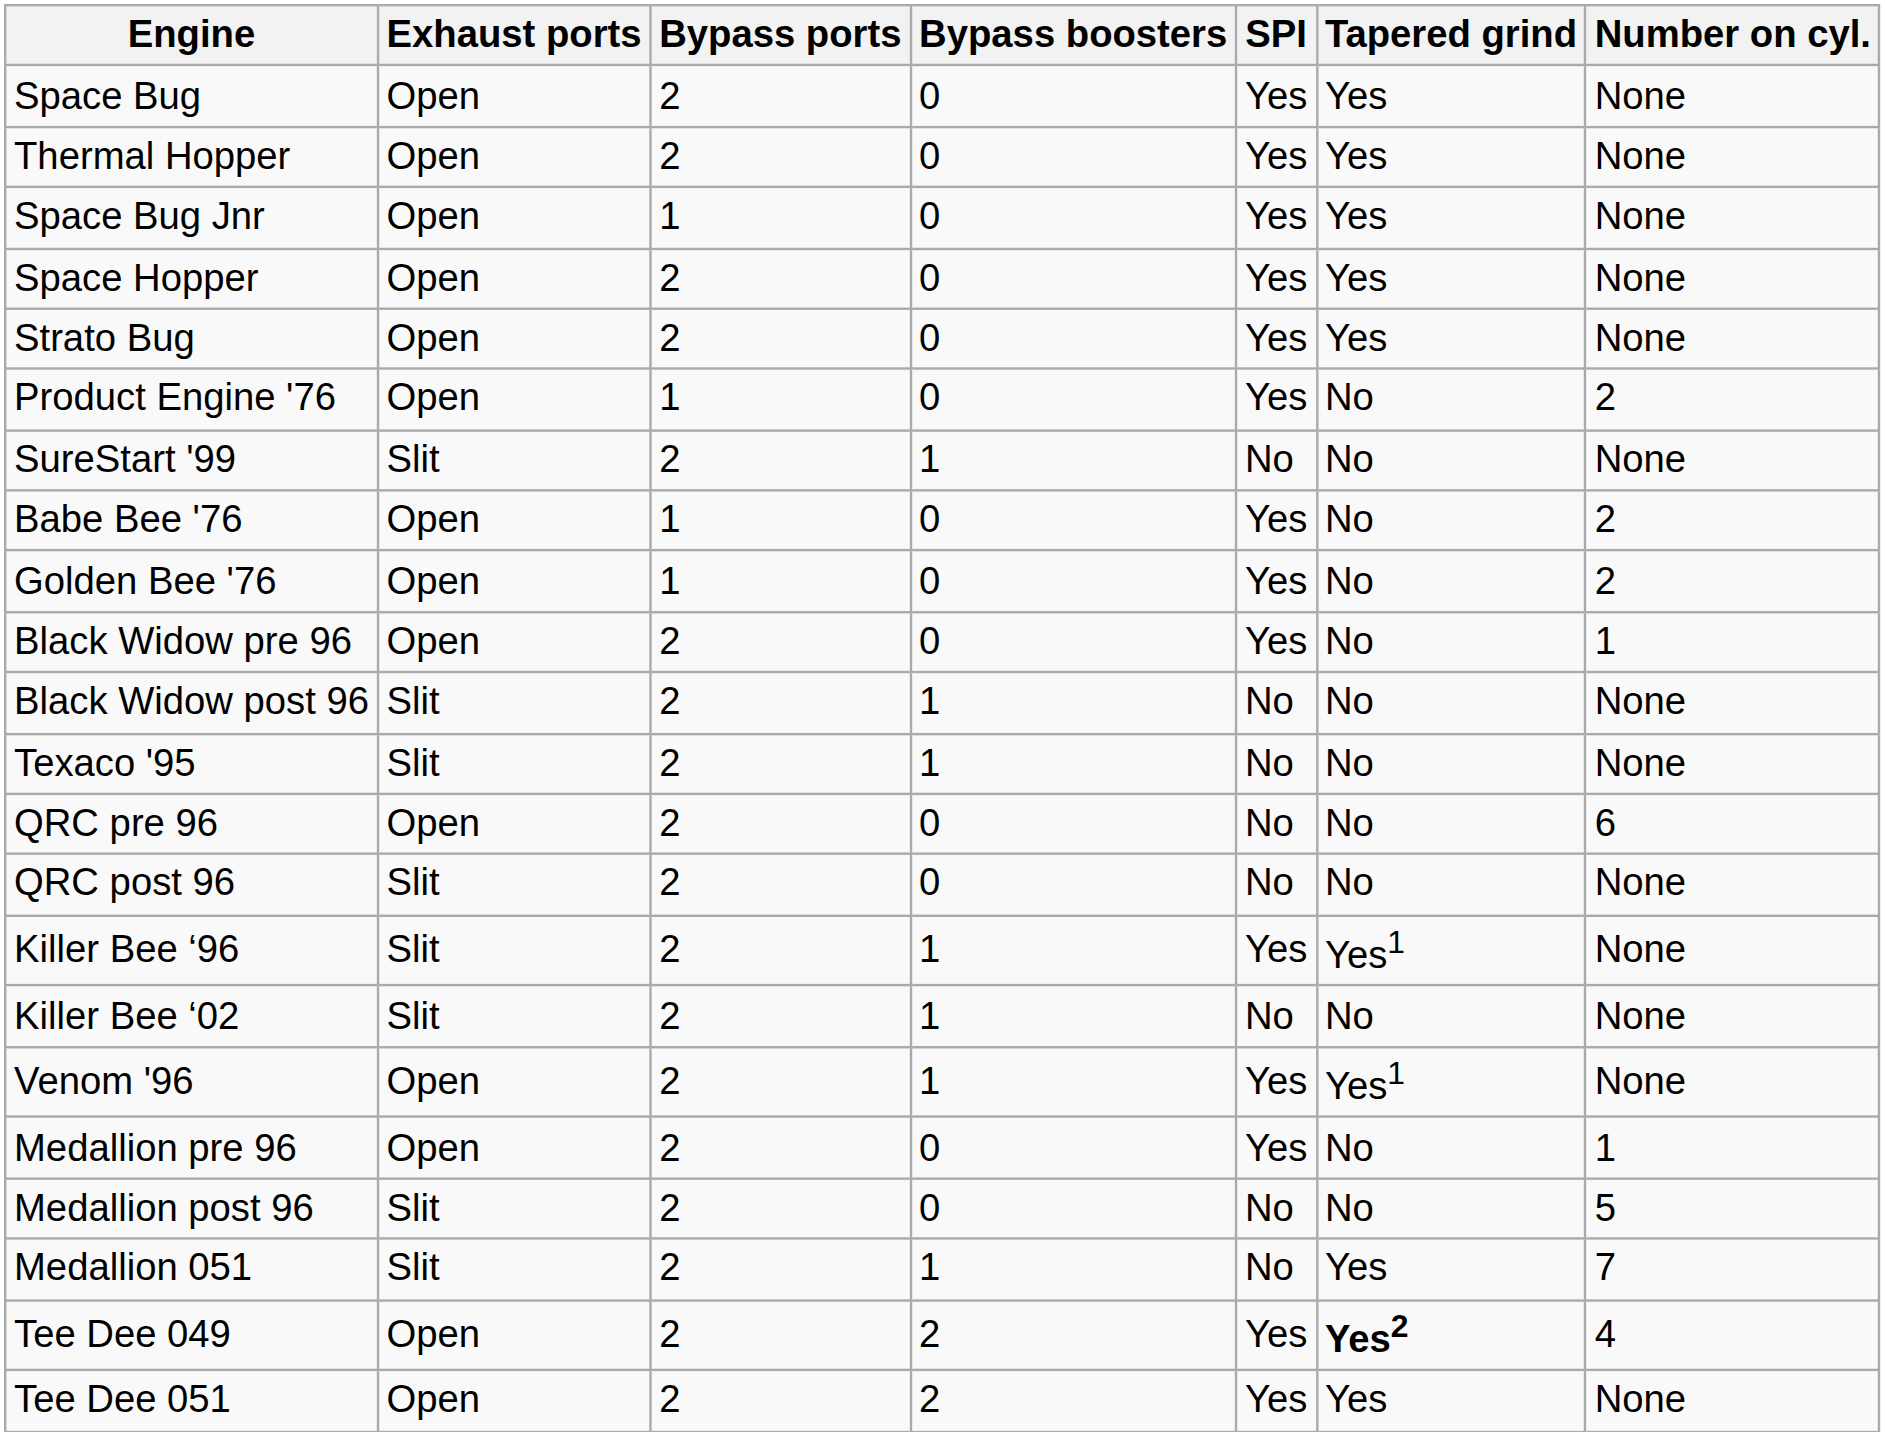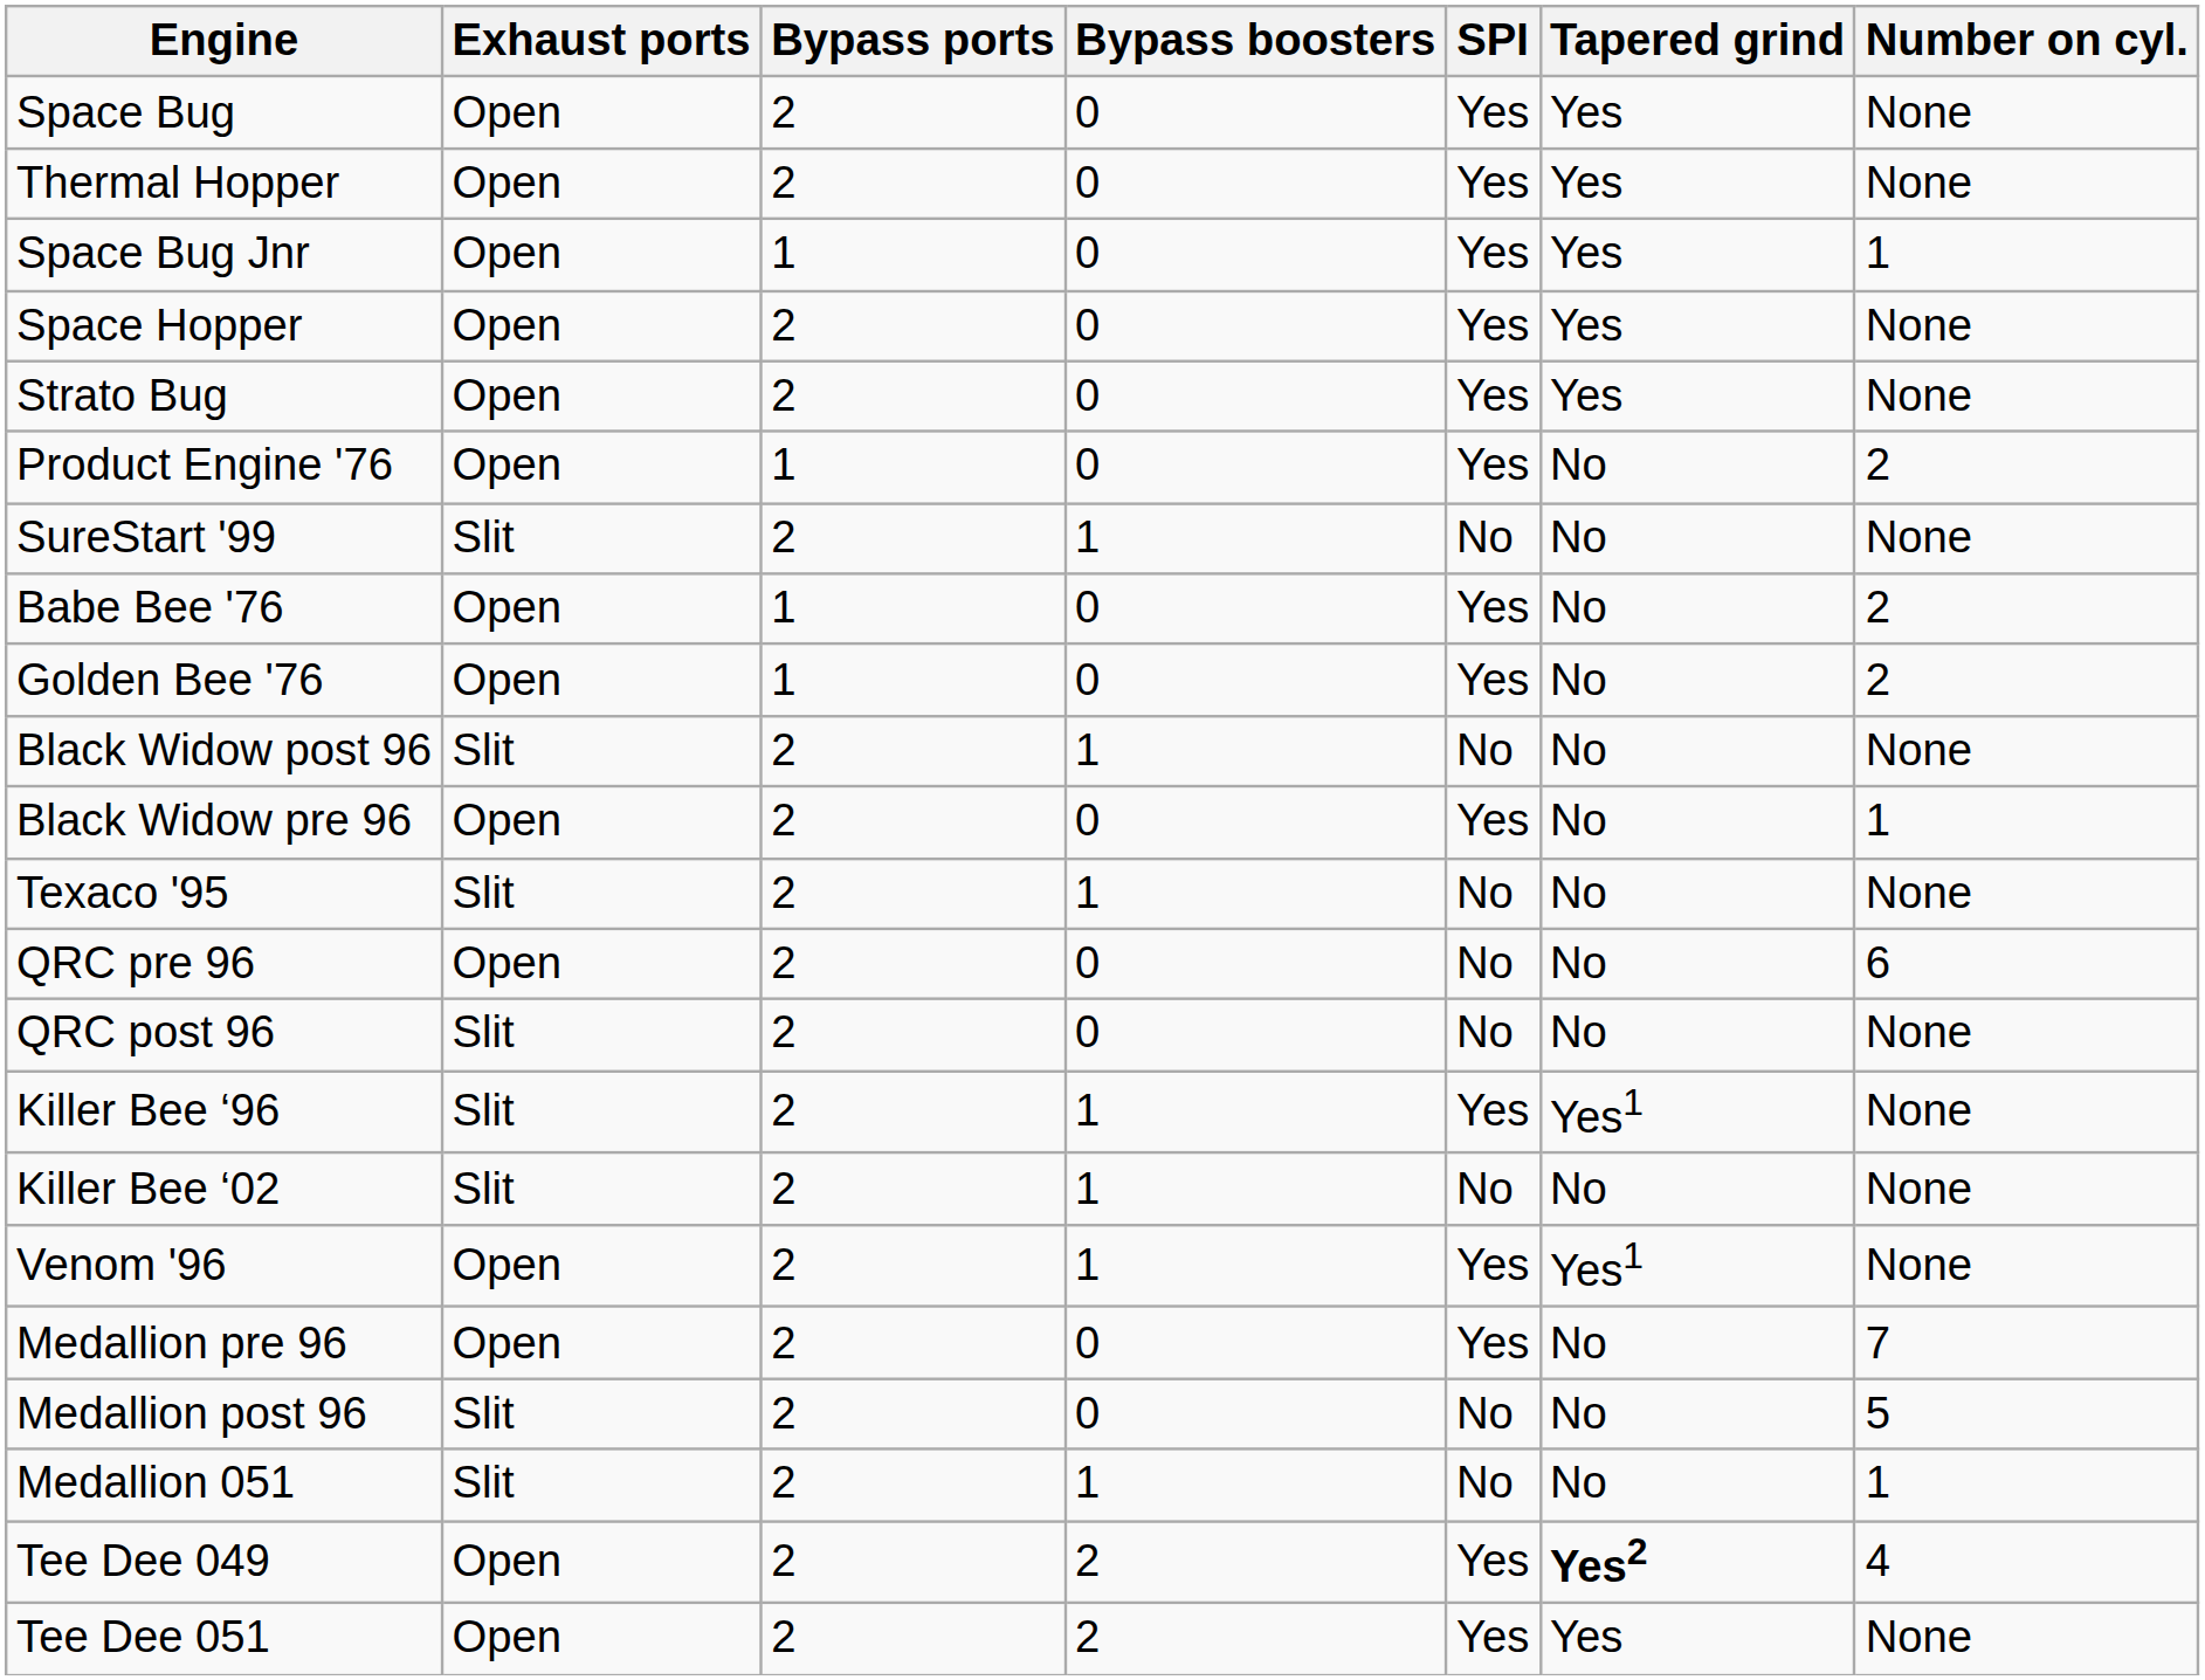Space Bug Jnr | Number on cyl.: None -> 1
rows swapped: Black Widow pre 96 <-> Black Widow post 96
Medallion pre 96 | Number on cyl.: 1 -> 7
Medallion 051 | Tapered grind: Yes -> No
Medallion 051 | Number on cyl.: 7 -> 1
